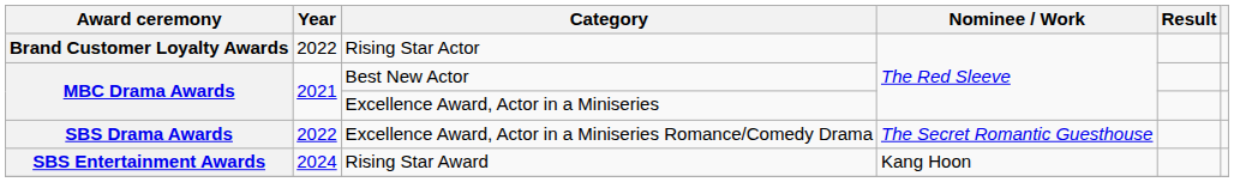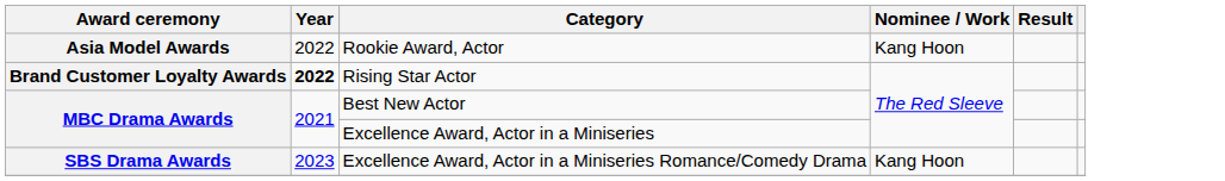+ row: Asia Model Awards | 2022 | Rookie Award, Actor | Kang Hoon
Rising Star Actor | Year: normal -> bold
Excellence Award, Actor in a Miniseries Romance/Comedy Drama | Year: 2022 -> 2023
Excellence Award, Actor in a Miniseries Romance/Comedy Drama | Nominee / Work: The Secret Romantic Guesthouse -> Kang Hoon
- row: SBS Entertainment Awards | 2024 | Rising Star Award | Kang Hoon
